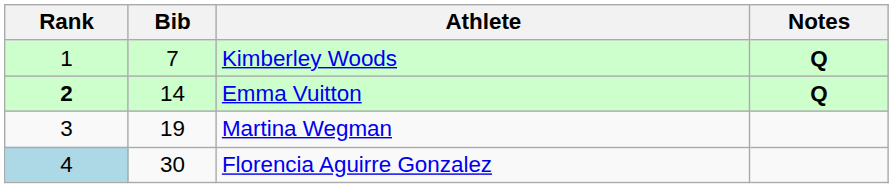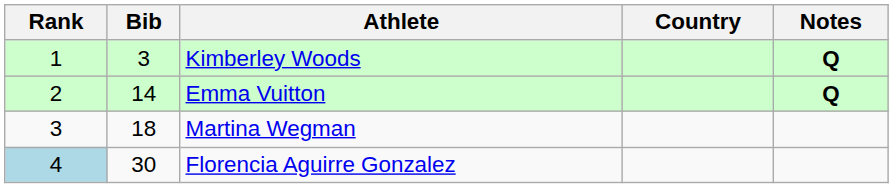+ column: Country
Kimberley Woods | Bib: 7 -> 3
Emma Vuitton | Rank: bold -> normal
Martina Wegman | Bib: 19 -> 18
